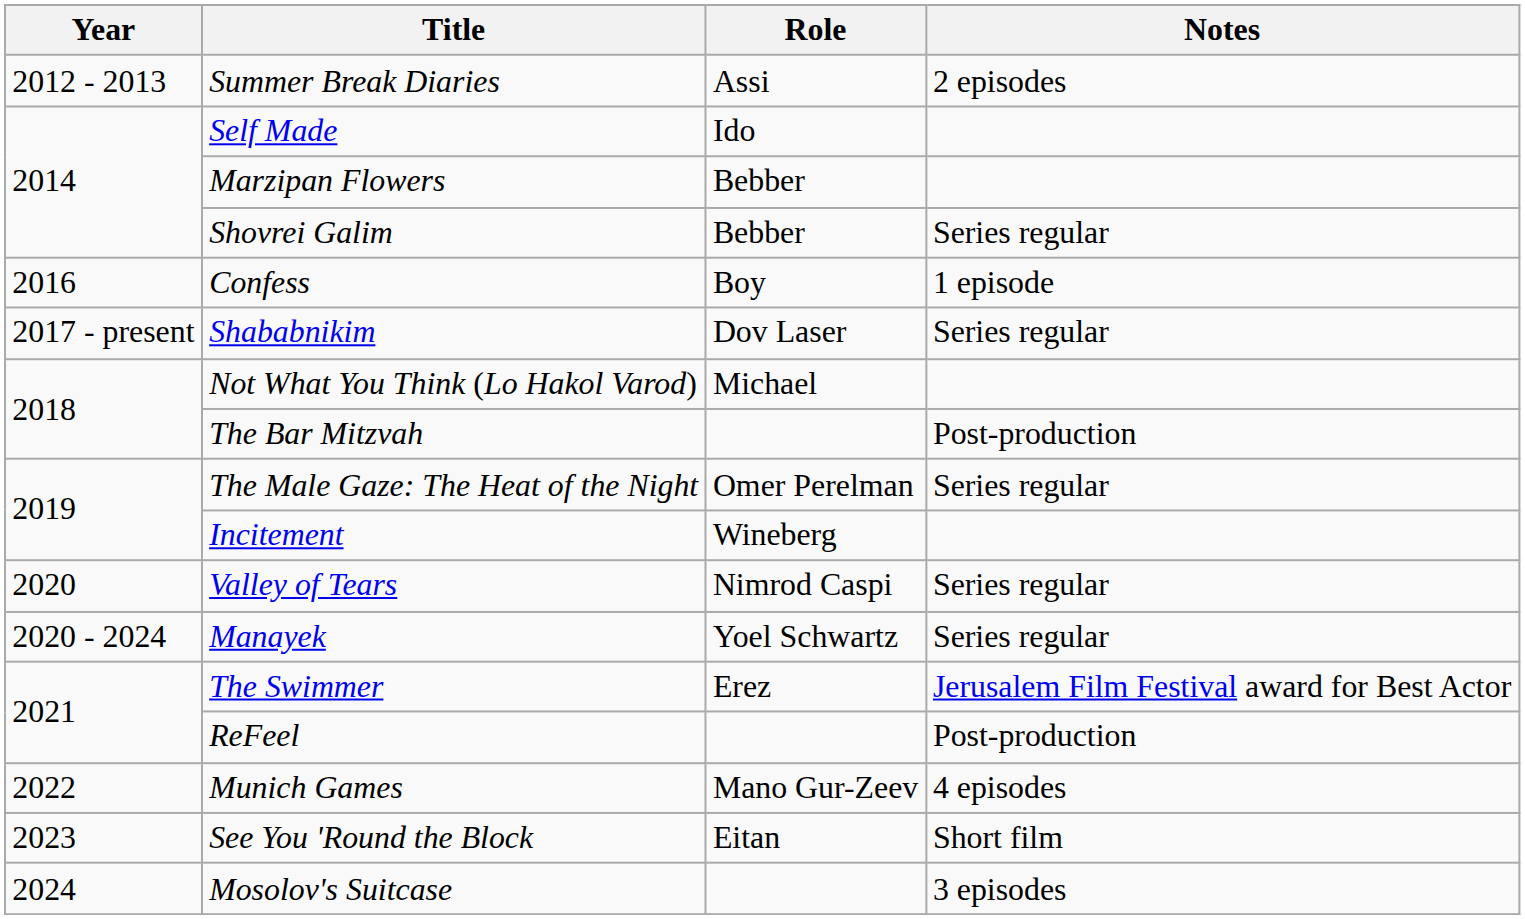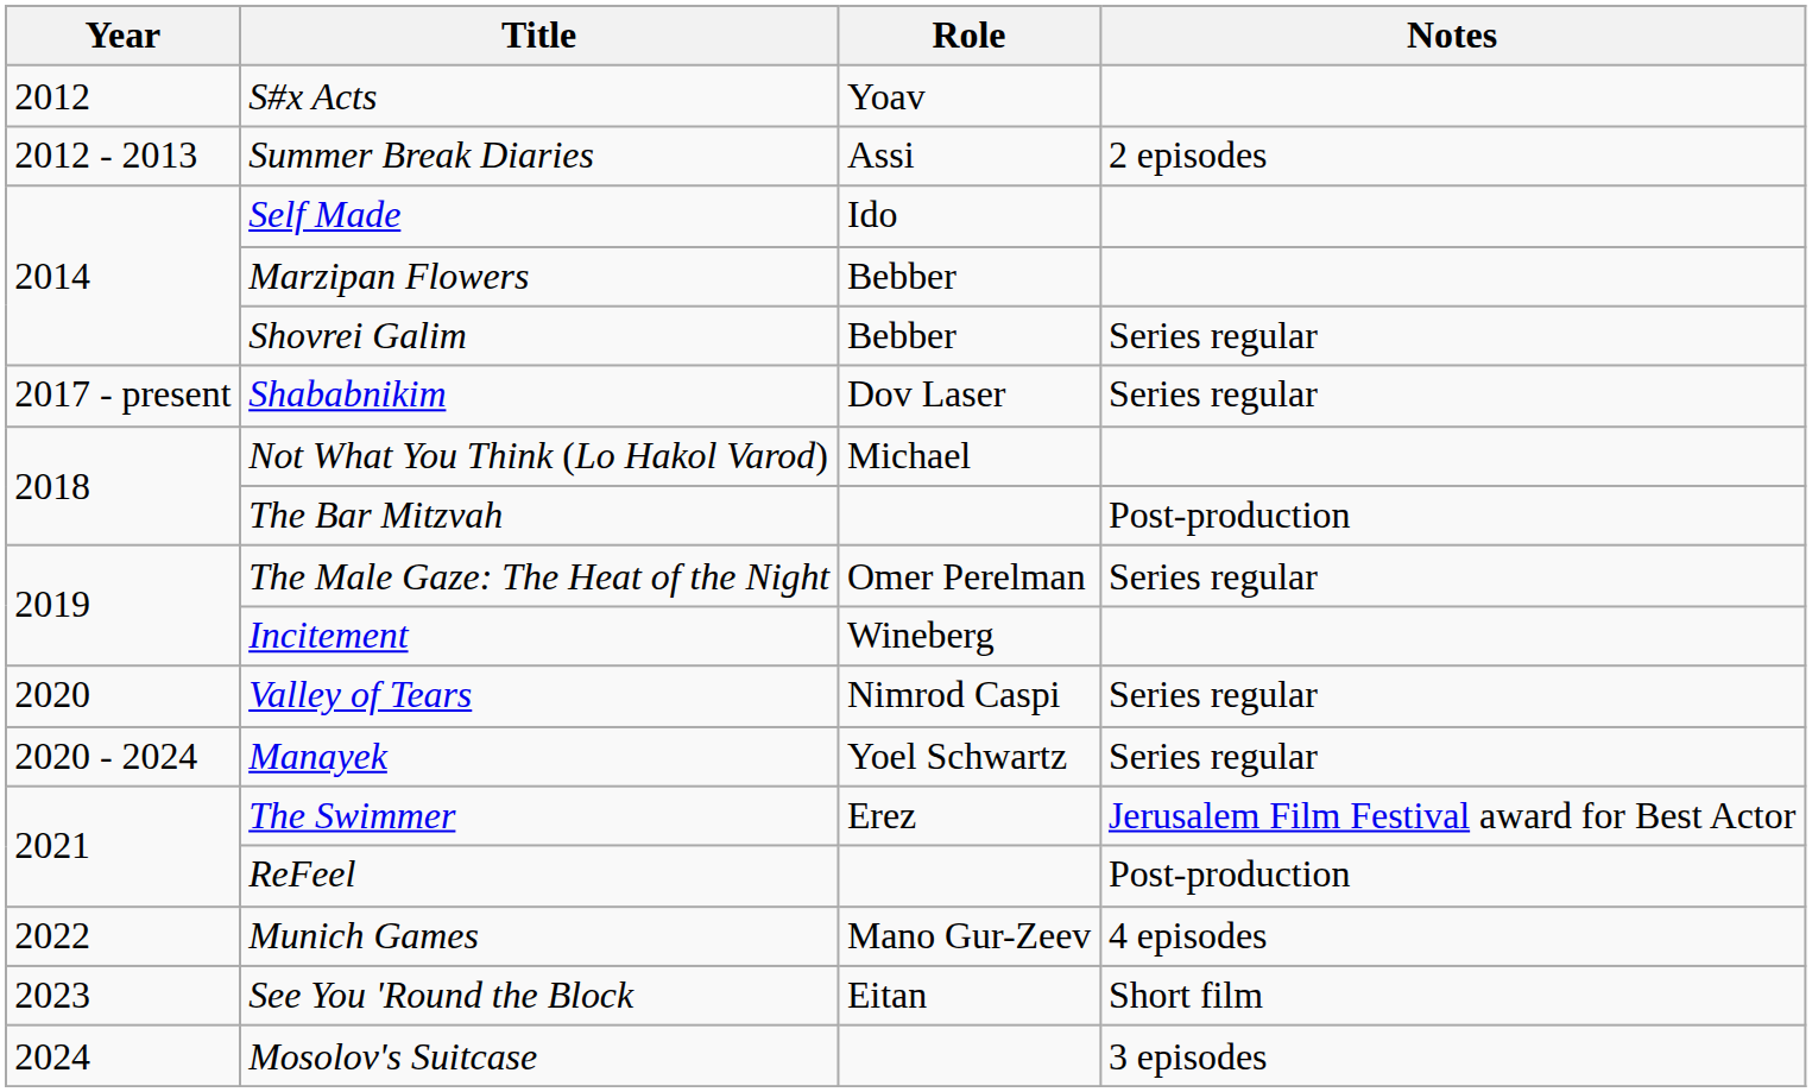+ row: 2012 | S#x Acts | Yoav
- row: 2016 | Confess | Boy | 1 episode
